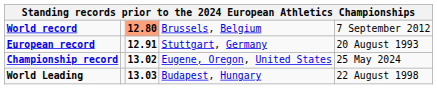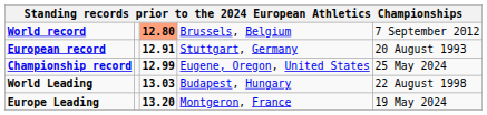Championship record | column 3: 13.02 -> 12.99
+ row: Europe Leading | 13.20 | Montgeron, France | 19 May 2024
